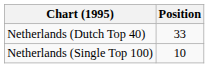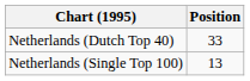Netherlands (Single Top 100) | Position: 10 -> 13
